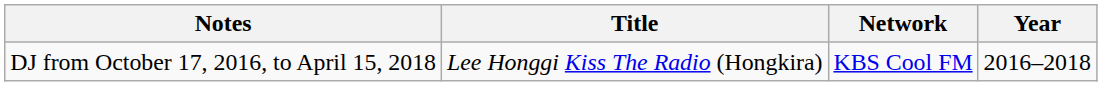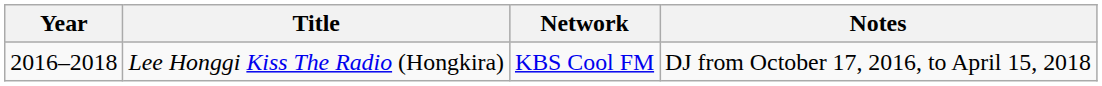columns swapped: Year <-> Notes
